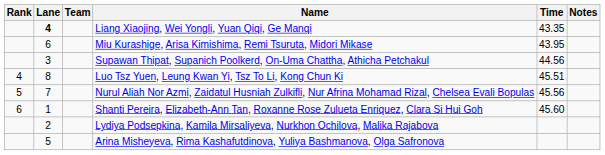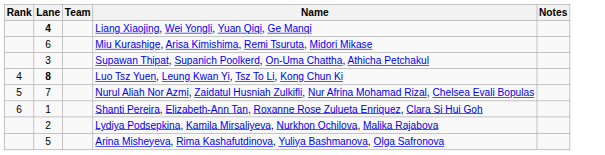- column: Time | 43.35 | 43.95 | 44.56 | 45.51 | 45.56 | 45.60
Luo Tsz Yuen, Leung Kwan Yi, Tsz To Li, Kong Chun Ki | Lane: normal -> bold
